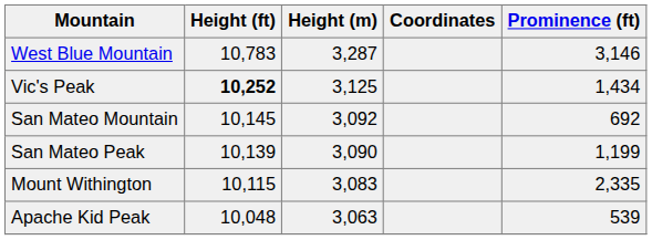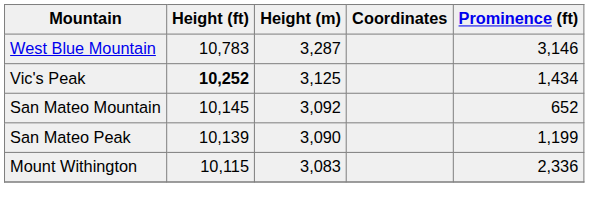San Mateo Mountain | Prominence (ft): 692 -> 652
Mount Withington | Prominence (ft): 2,335 -> 2,336
- row: Apache Kid Peak | 10,048 | 3,063 | 539
